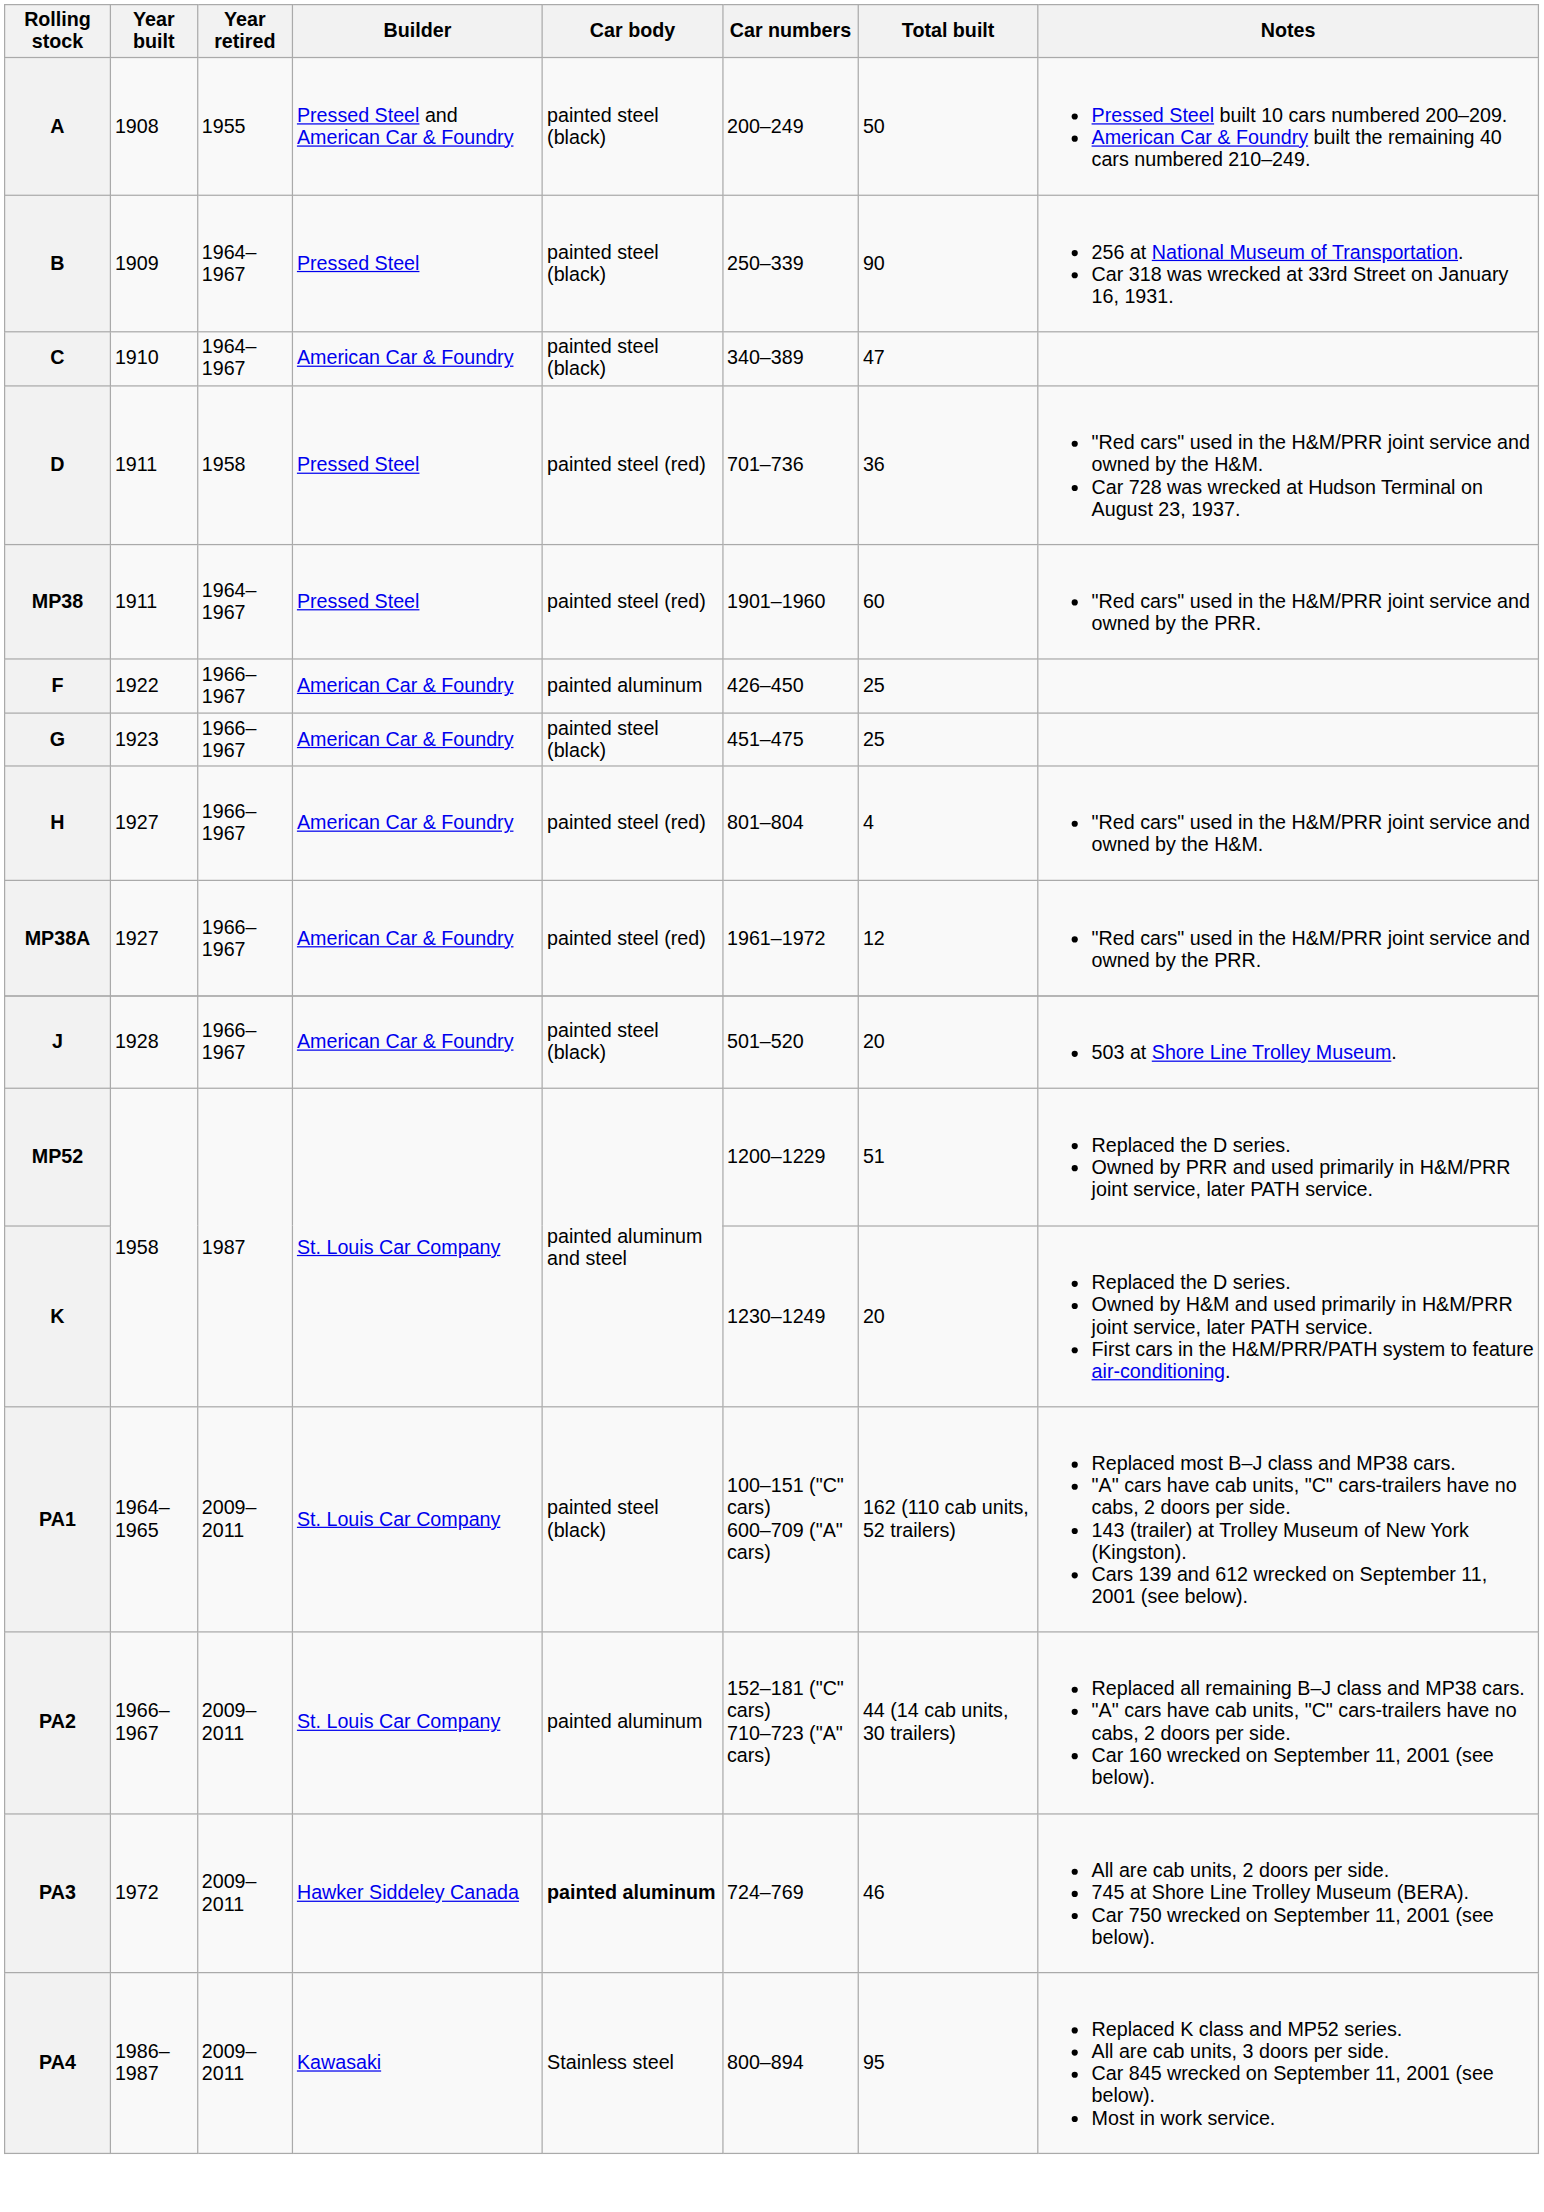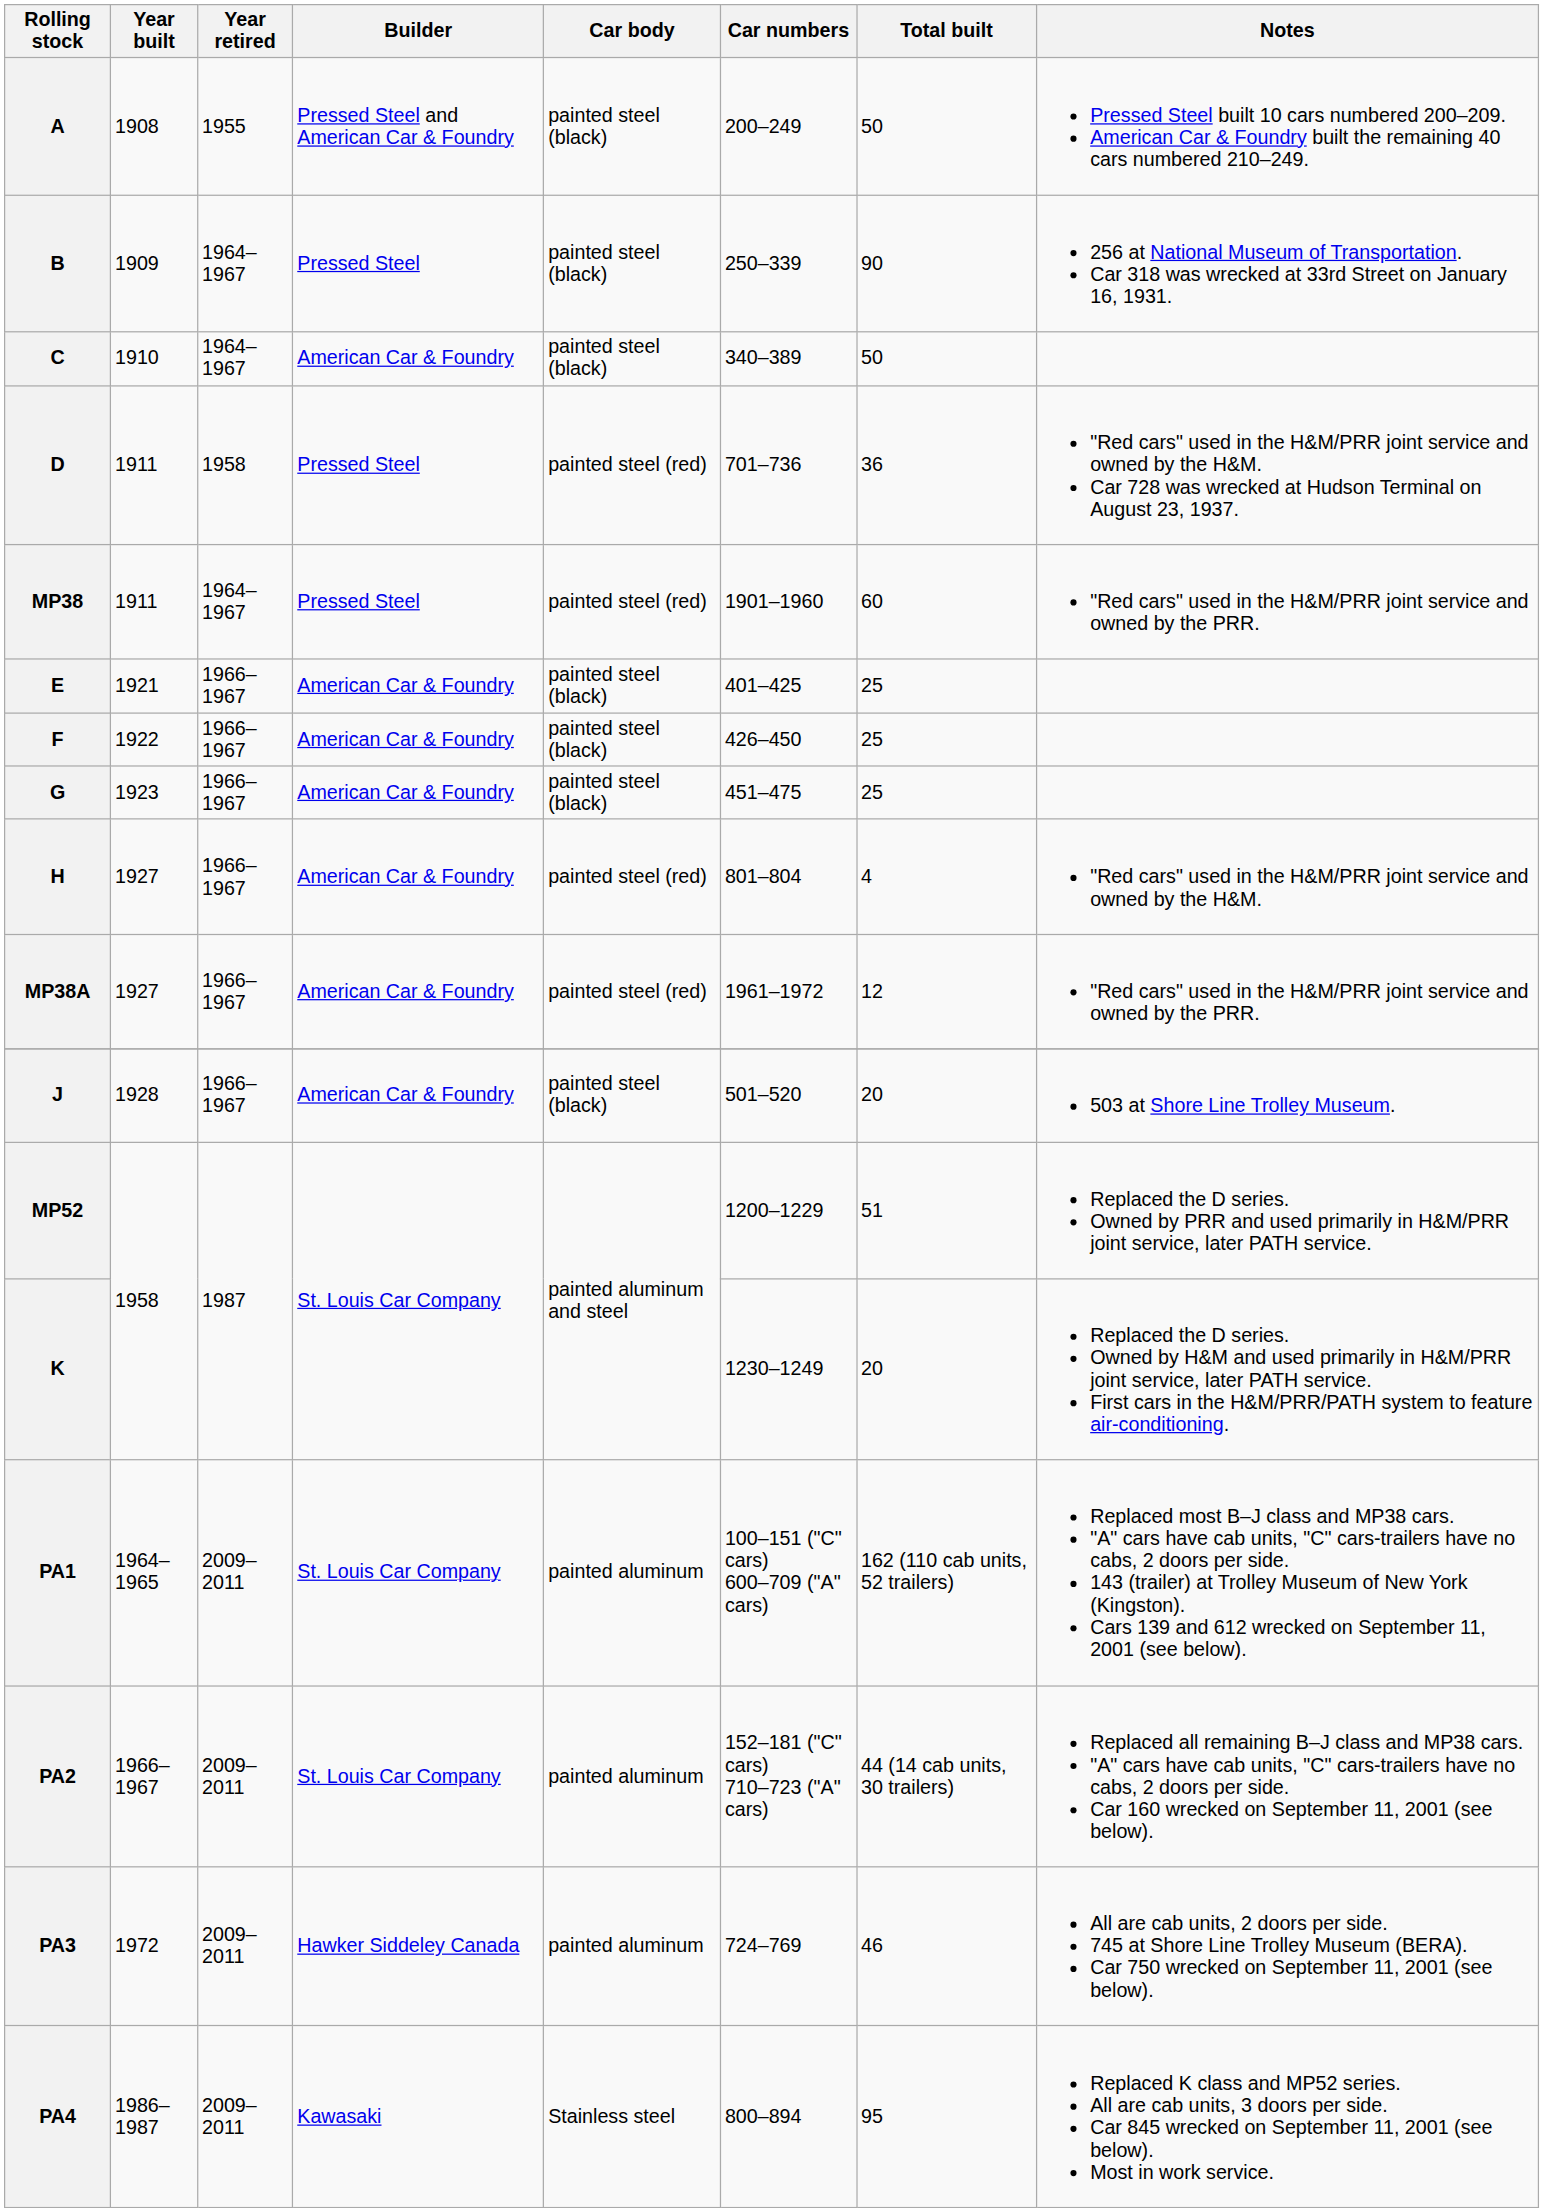C | Total built: 47 -> 50
+ row: E | 1921 | 1966–1967 | American Car & Foundry | painted steel (black) | 401–425 | 25
F | Car body: painted aluminum -> painted steel (black)
PA1 | Car body: painted steel (black) -> painted aluminum
PA3 | Car body: bold -> normal
